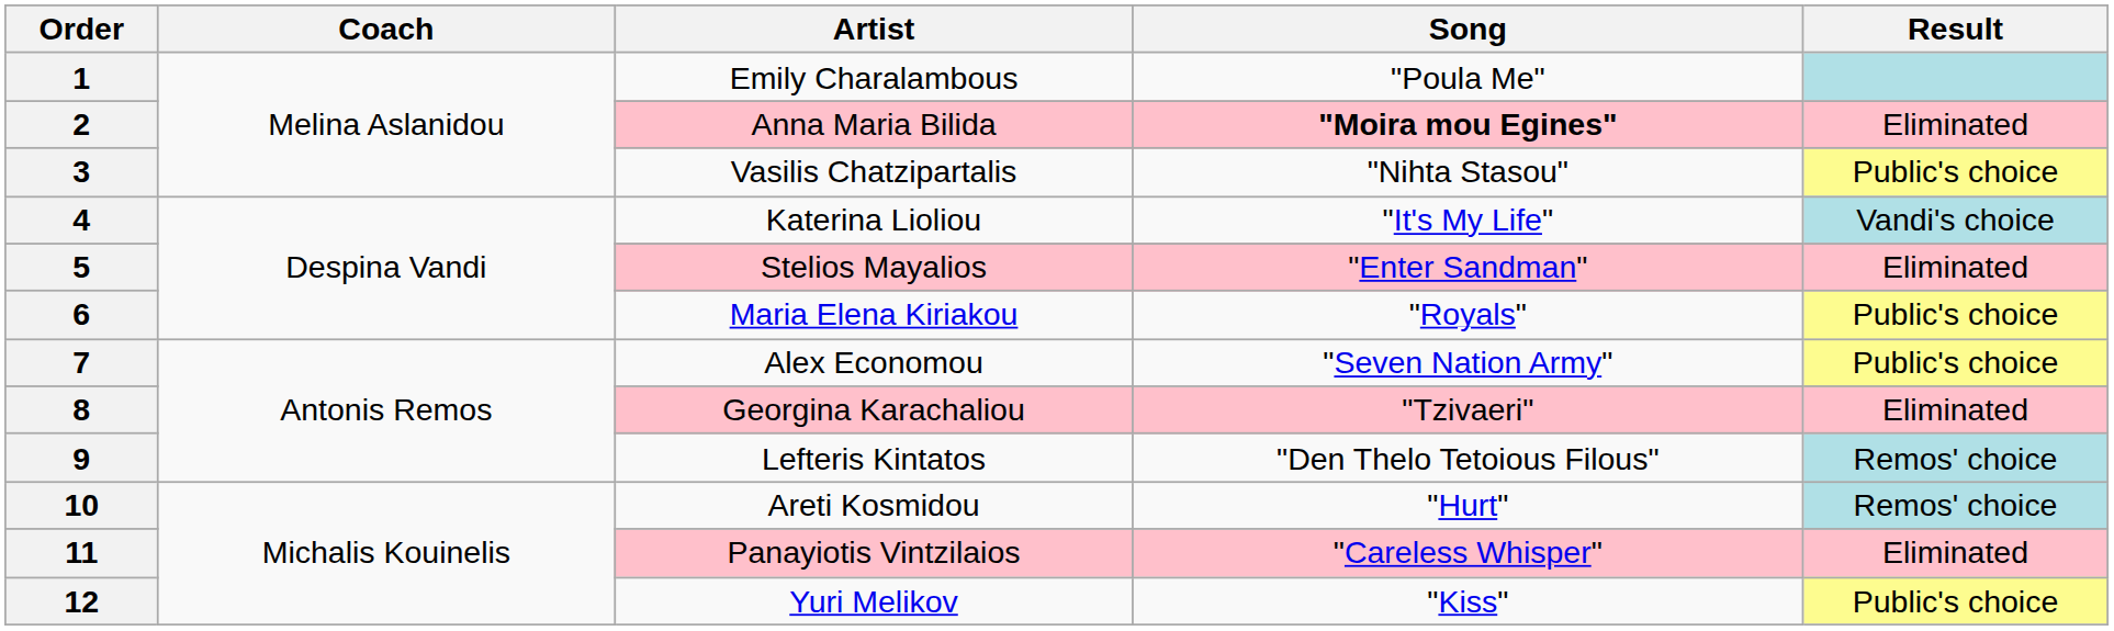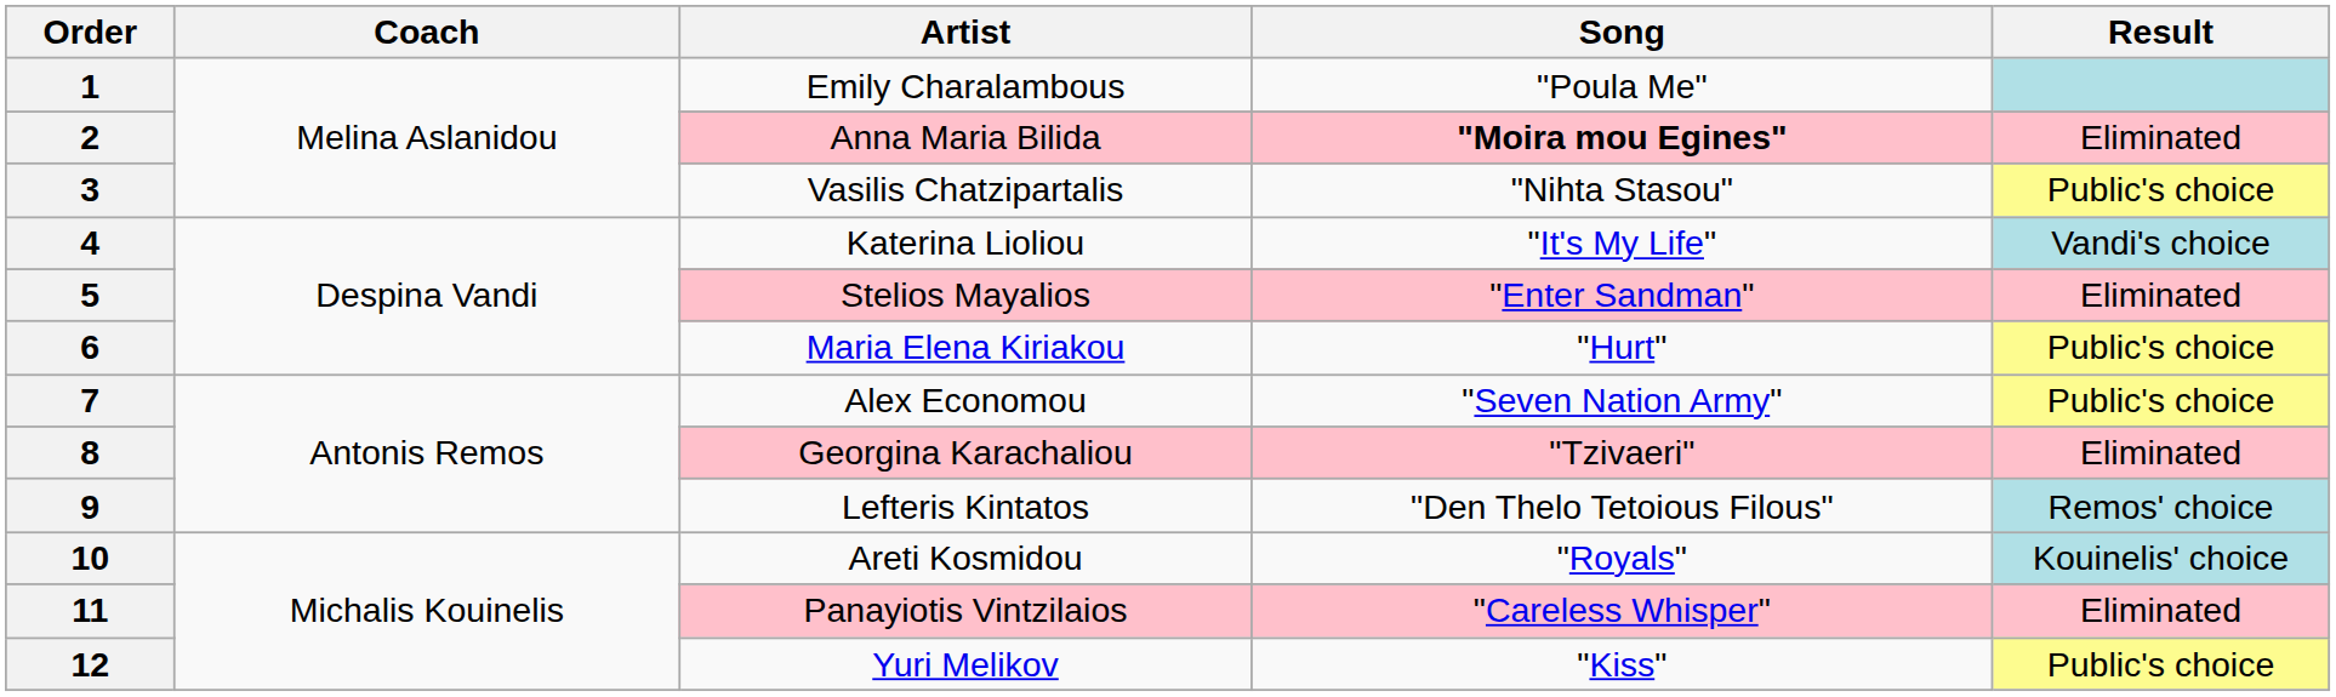6 | Song: "Royals" -> "Hurt"
10 | Song: "Hurt" -> "Royals"
10 | Result: Remos' choice -> Kouinelis' choice
